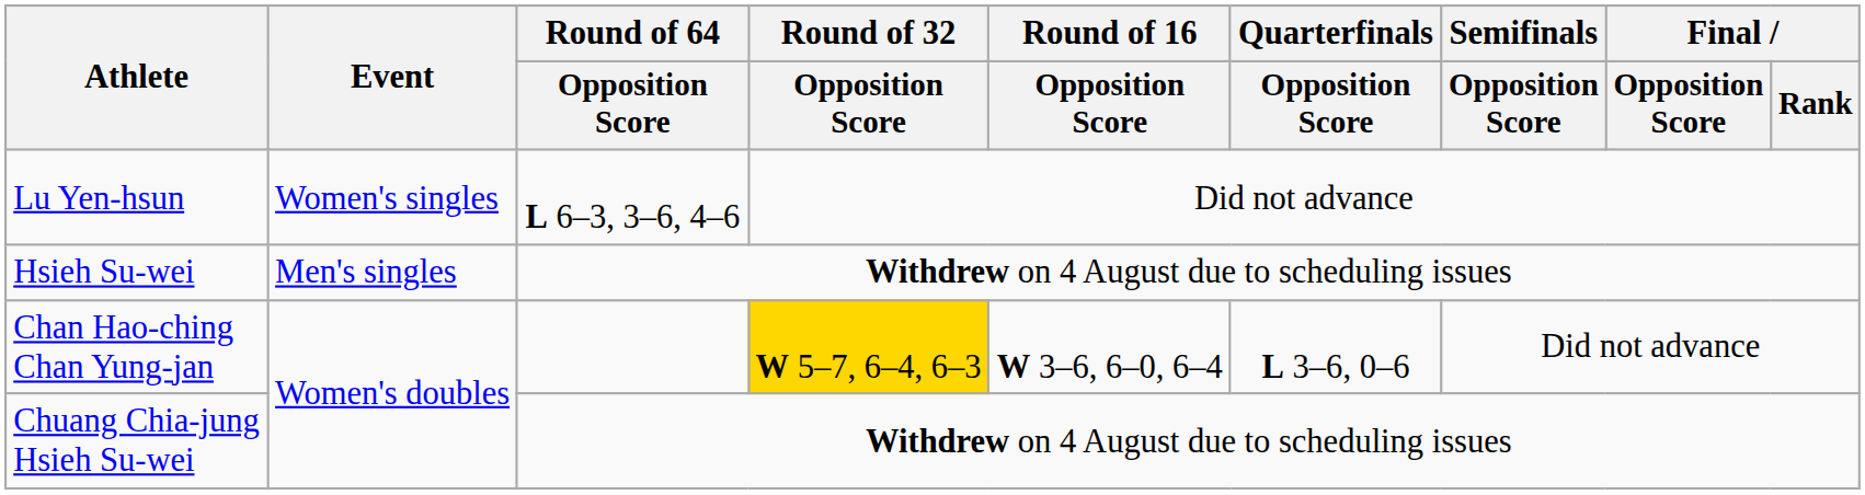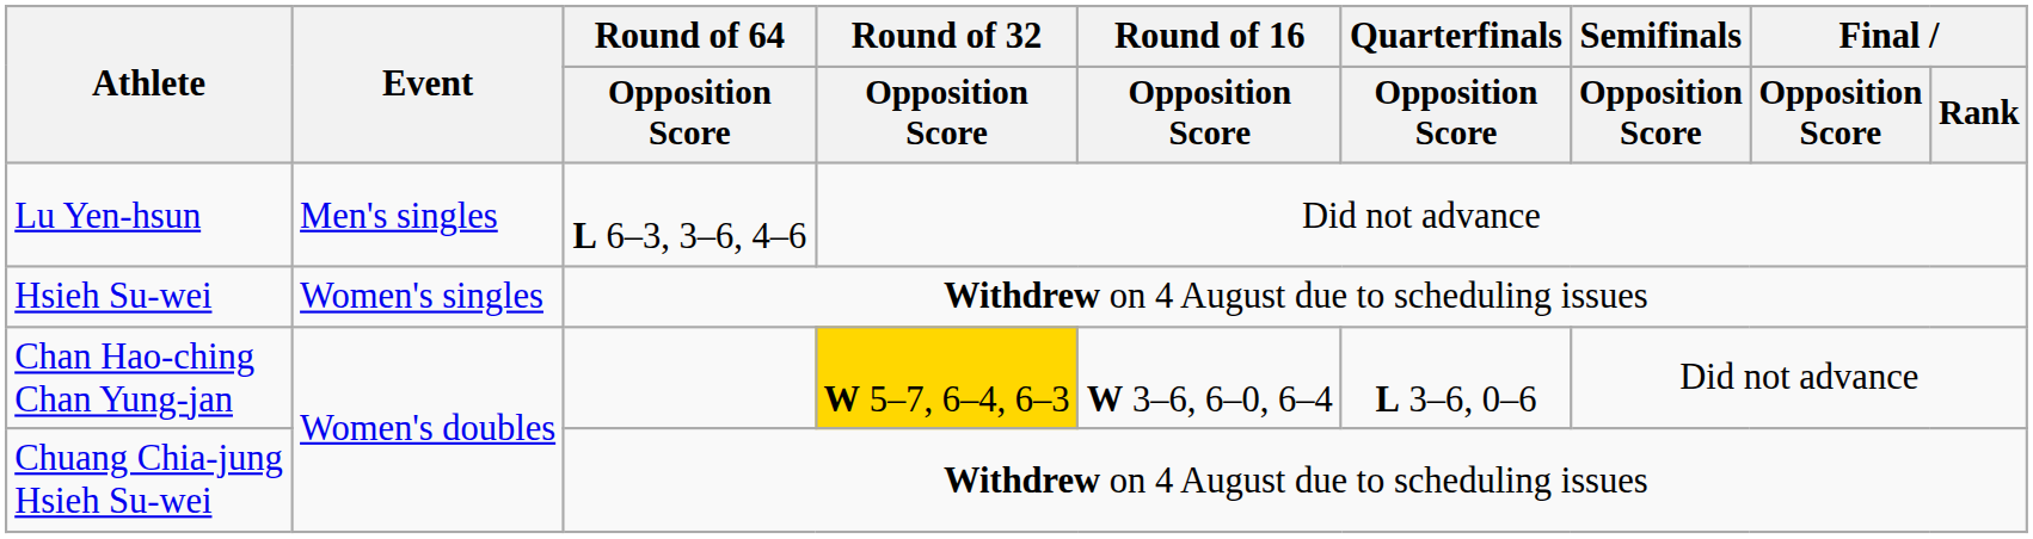Lu Yen-hsun | Event: Women's singles -> Men's singles
Hsieh Su-wei | Event: Men's singles -> Women's singles
